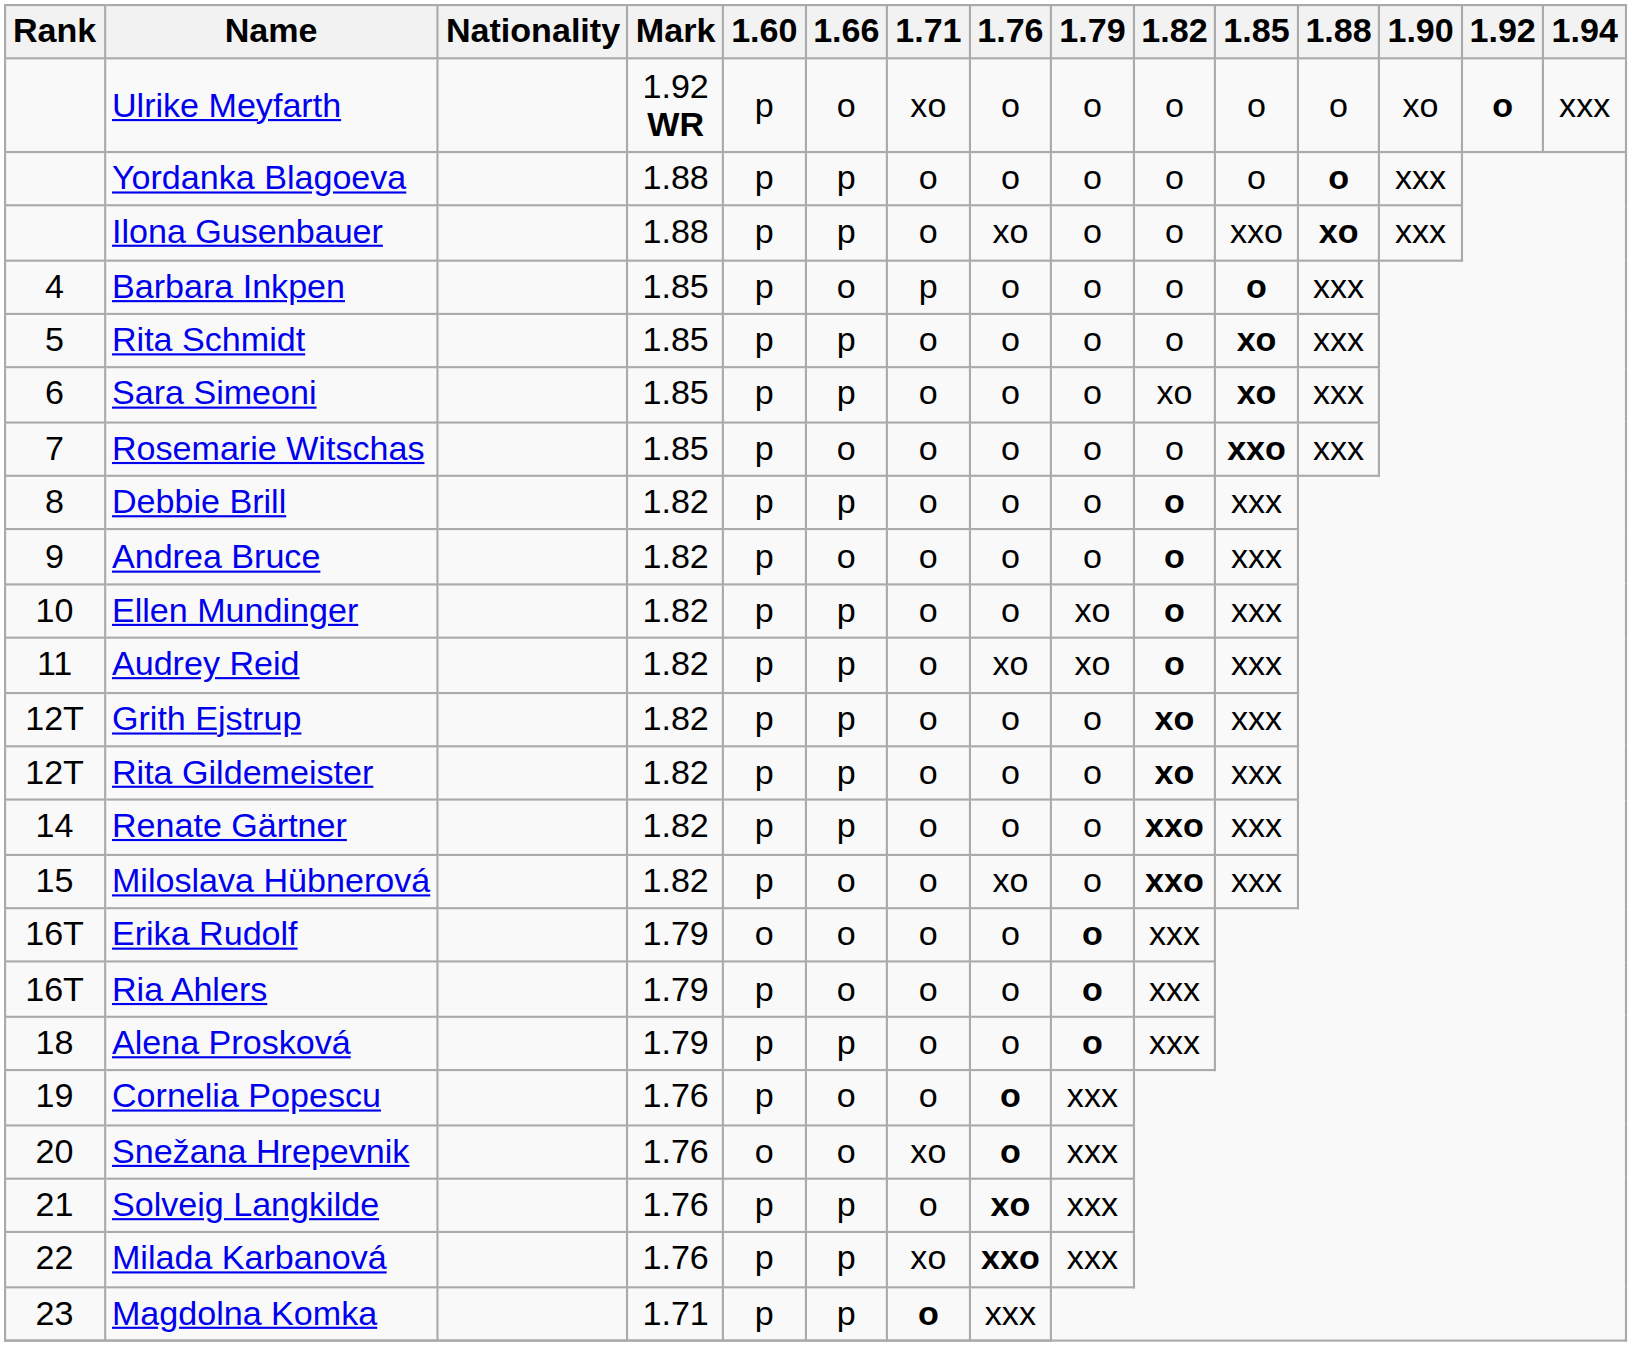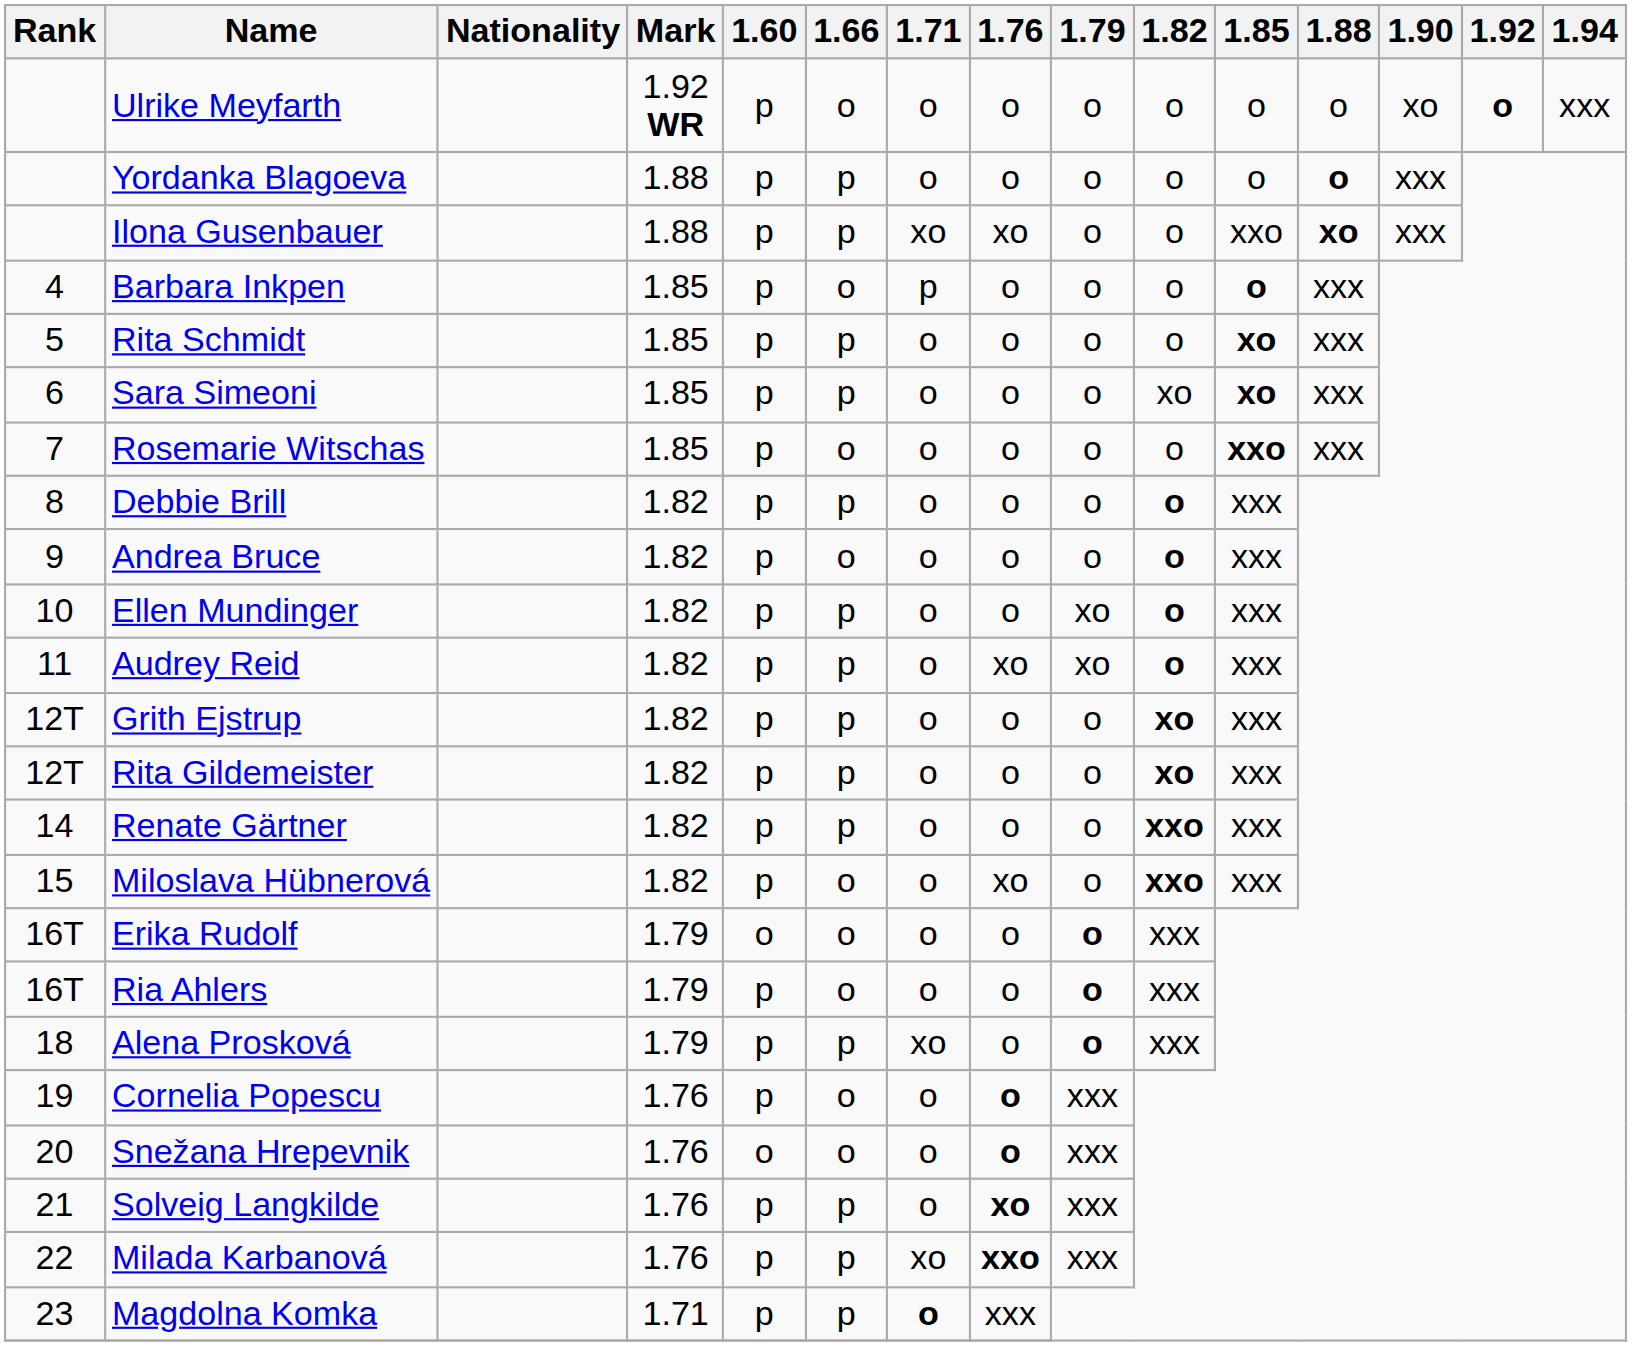Ulrike Meyfarth | 1.71: xo -> o
Ilona Gusenbauer | 1.71: o -> xo
Alena Prosková | 1.71: o -> xo
Snežana Hrepevnik | 1.71: xo -> o
